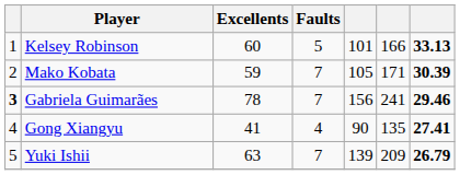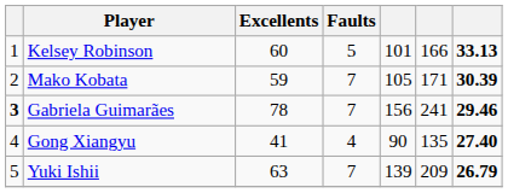Gong Xiangyu | column 7: 27.41 -> 27.40
